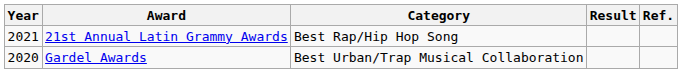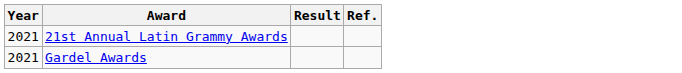- column: Category | Best Rap/Hip Hop Song | Best Urban/Trap Musical Collaboration
Gardel Awards | Year: 2020 -> 2021
